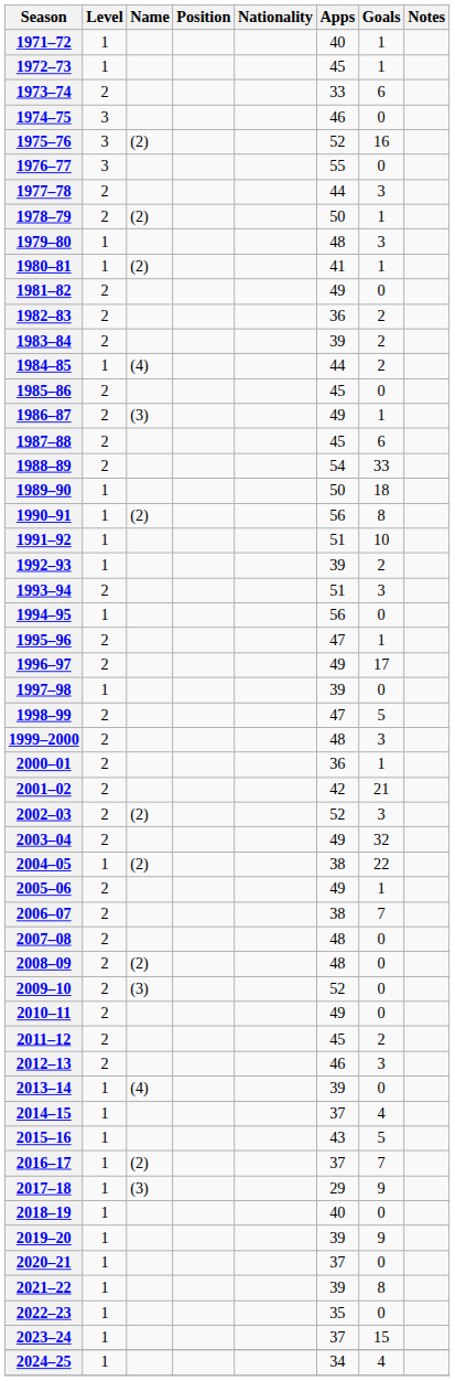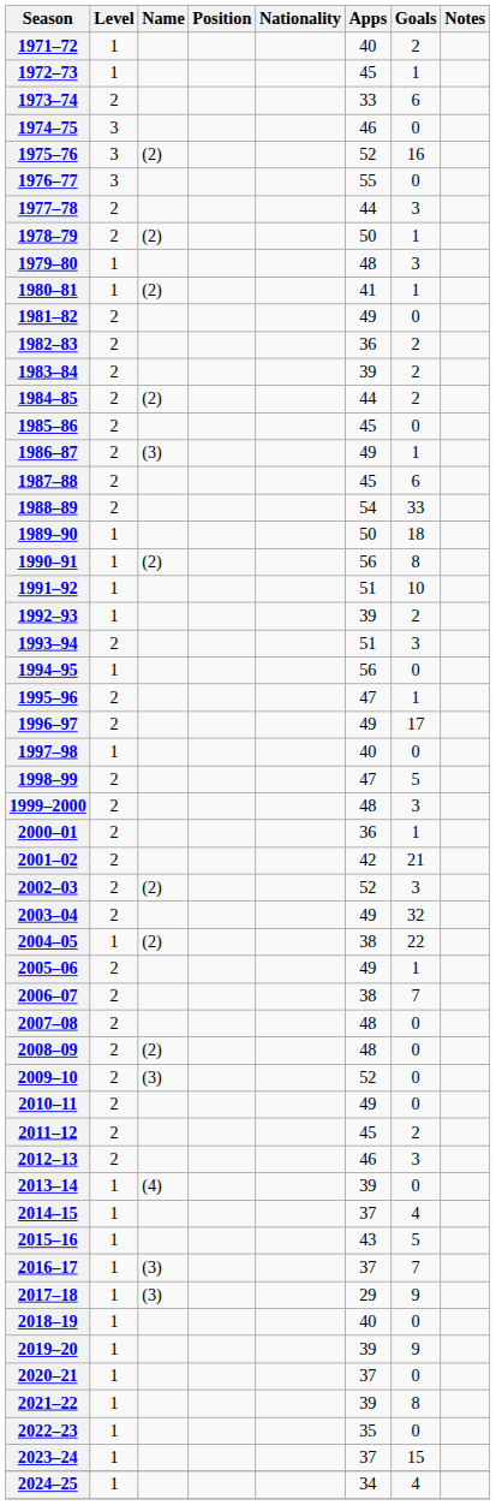1971–72 | Goals: 1 -> 2
1984–85 | Level: 1 -> 2
1984–85 | Name: (4) -> (2)
1997–98 | Apps: 39 -> 40
2016–17 | Name: (2) -> (3)
